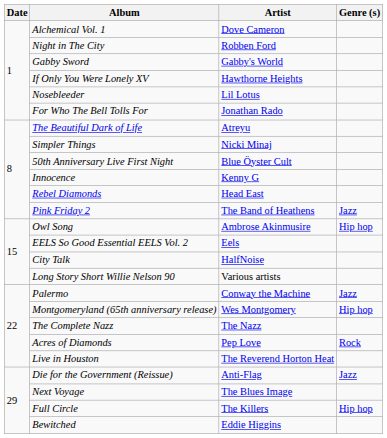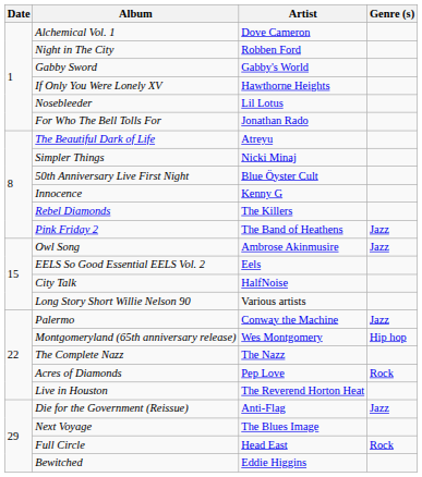Rebel Diamonds | Artist: Head East -> The Killers
Owl Song | Genre (s): Hip hop -> Jazz
Full Circle | Artist: The Killers -> Head East
Full Circle | Genre (s): Hip hop -> Rock
